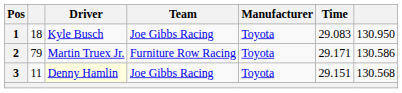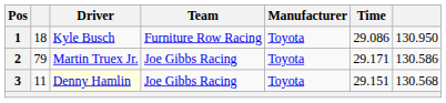1 | Team: Joe Gibbs Racing -> Furniture Row Racing
1 | Time: 29.083 -> 29.086
2 | Team: Furniture Row Racing -> Joe Gibbs Racing
